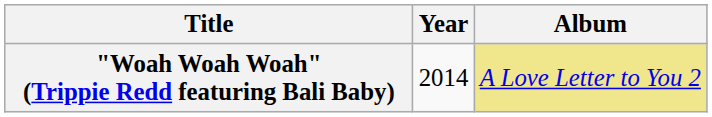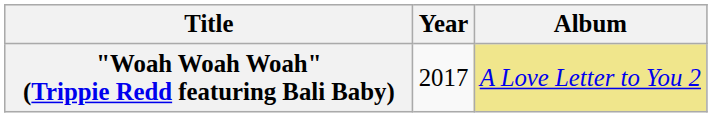"Woah Woah Woah" (Trippie Redd featuring Bali Baby) | Year: 2014 -> 2017
